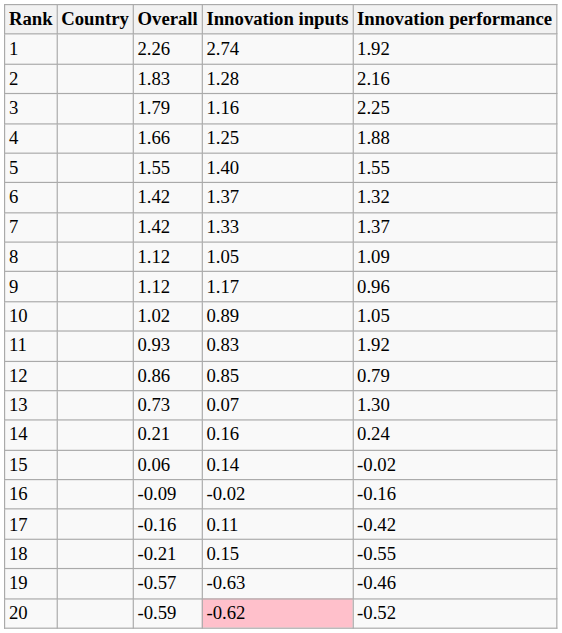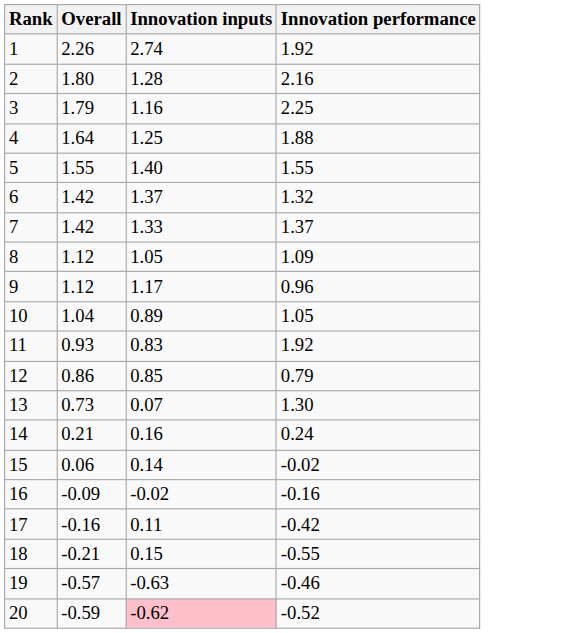- column: Country
2 | Overall: 1.83 -> 1.80
4 | Overall: 1.66 -> 1.64
10 | Overall: 1.02 -> 1.04
